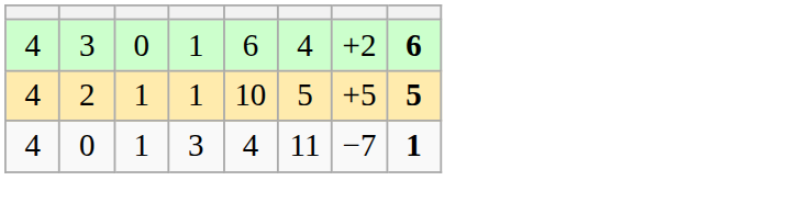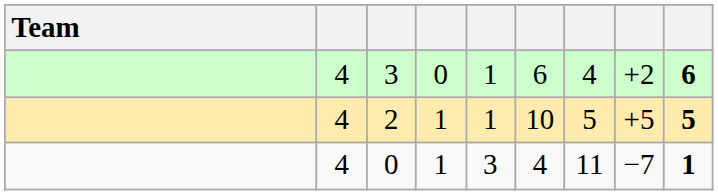+ column: Team
